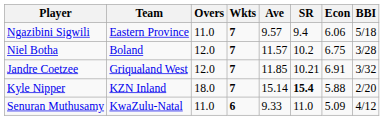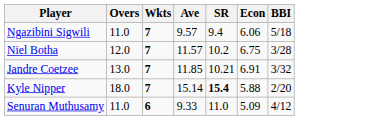- column: Team | Eastern Province | Boland | Griqualand West | KZN Inland | KwaZulu-Natal
Jandre Coetzee | Overs: 12.0 -> 13.0
